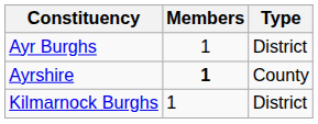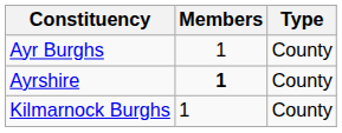Ayr Burghs | Type: District -> County
Kilmarnock Burghs | Type: District -> County
